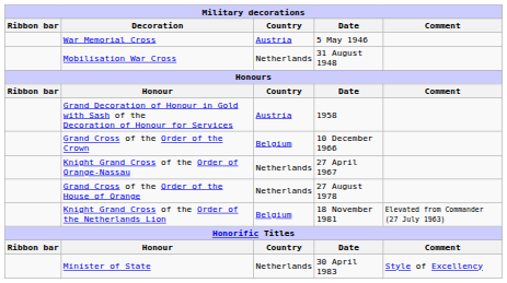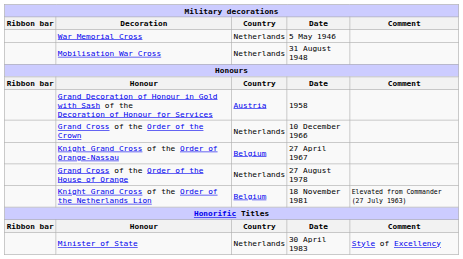War Memorial Cross | Country: Austria -> Netherlands
Grand Cross of the Order of the Crown | Country: Belgium -> Netherlands
Knight Grand Cross of the Order of Orange-Nassau | Country: Netherlands -> Belgium
